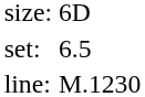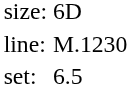rows swapped: set: <-> line:
